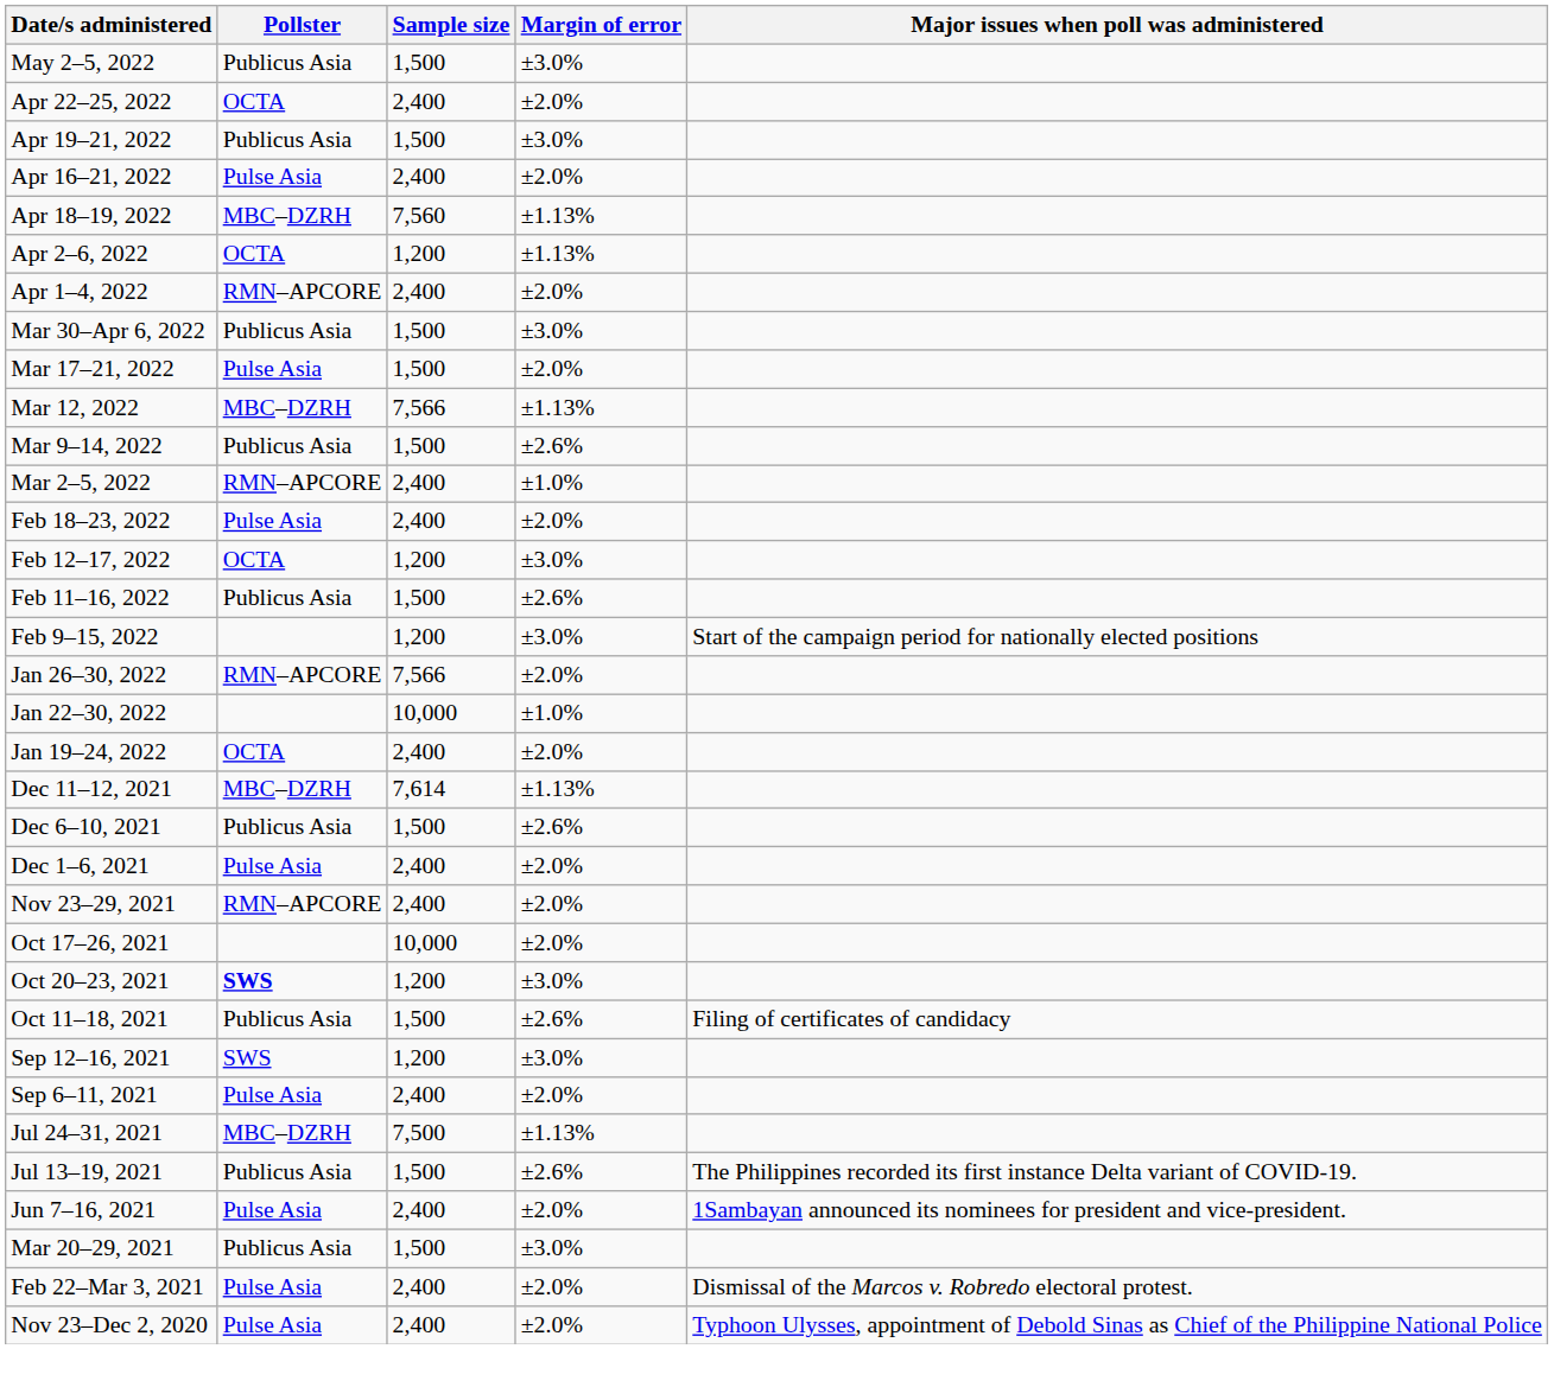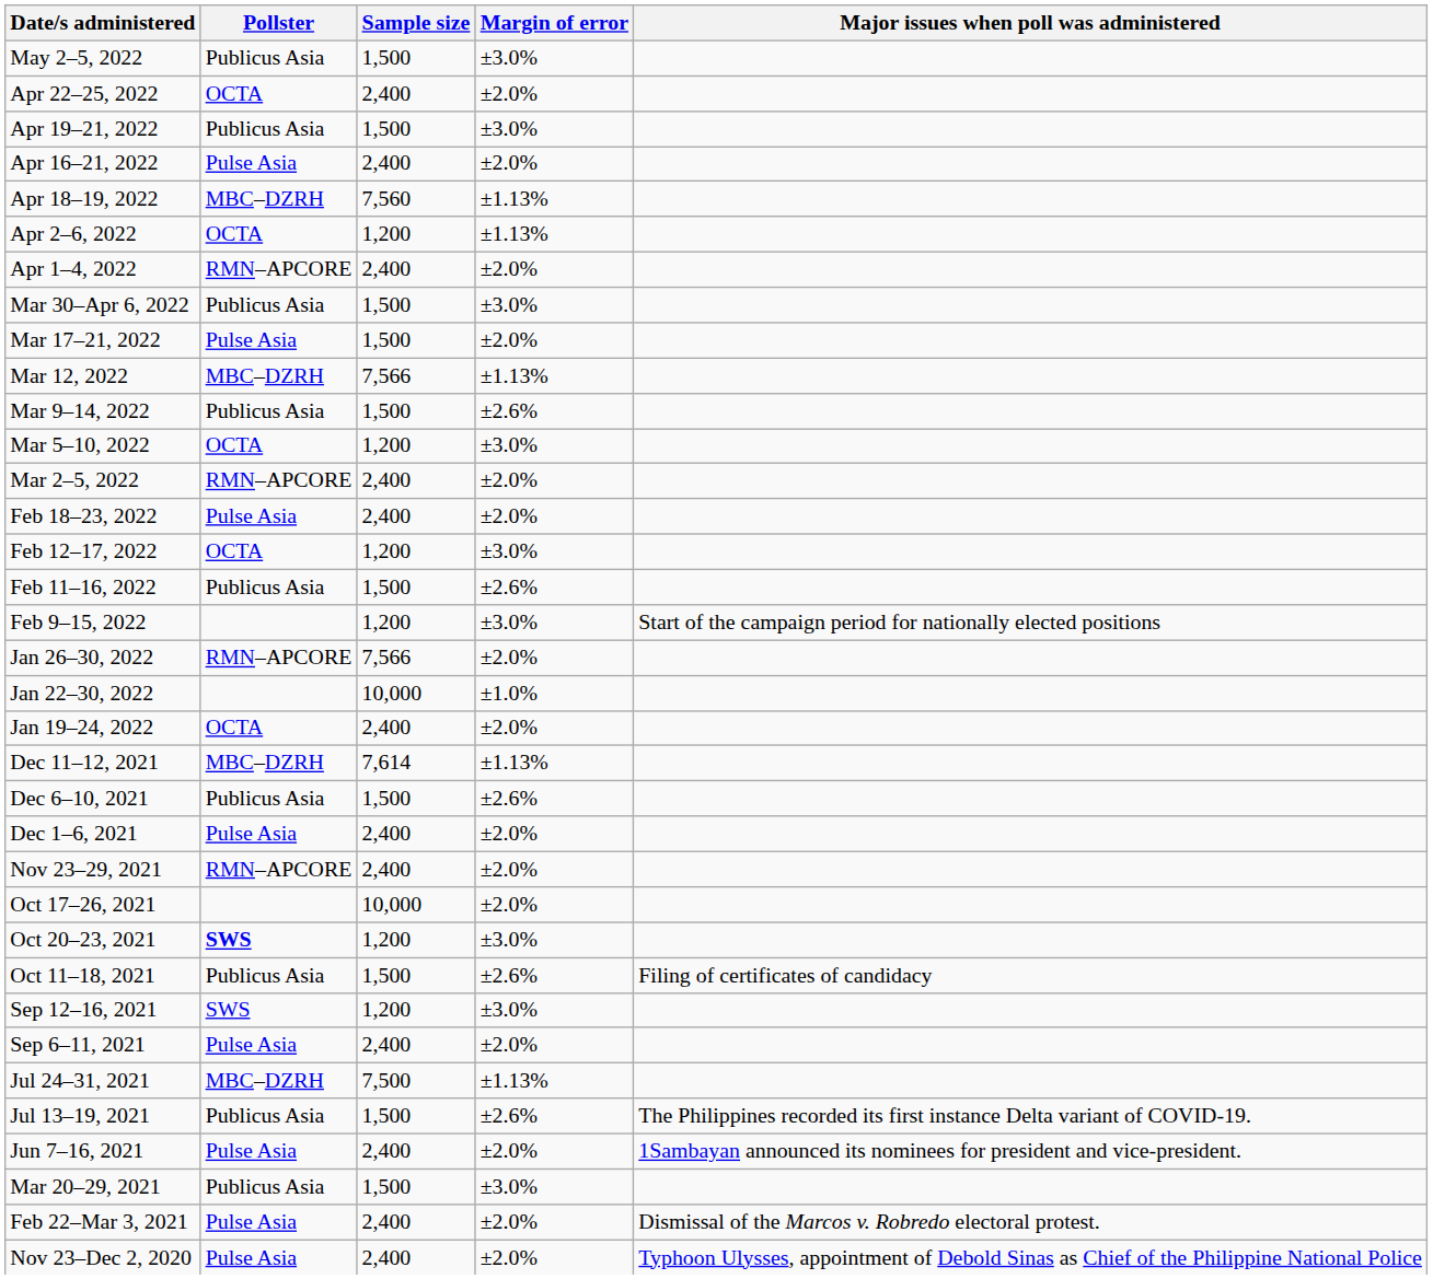+ row: Mar 5–10, 2022 | OCTA | 1,200 | ±3.0%
Mar 2–5, 2022 | Margin of error: ±1.0% -> ±2.0%
